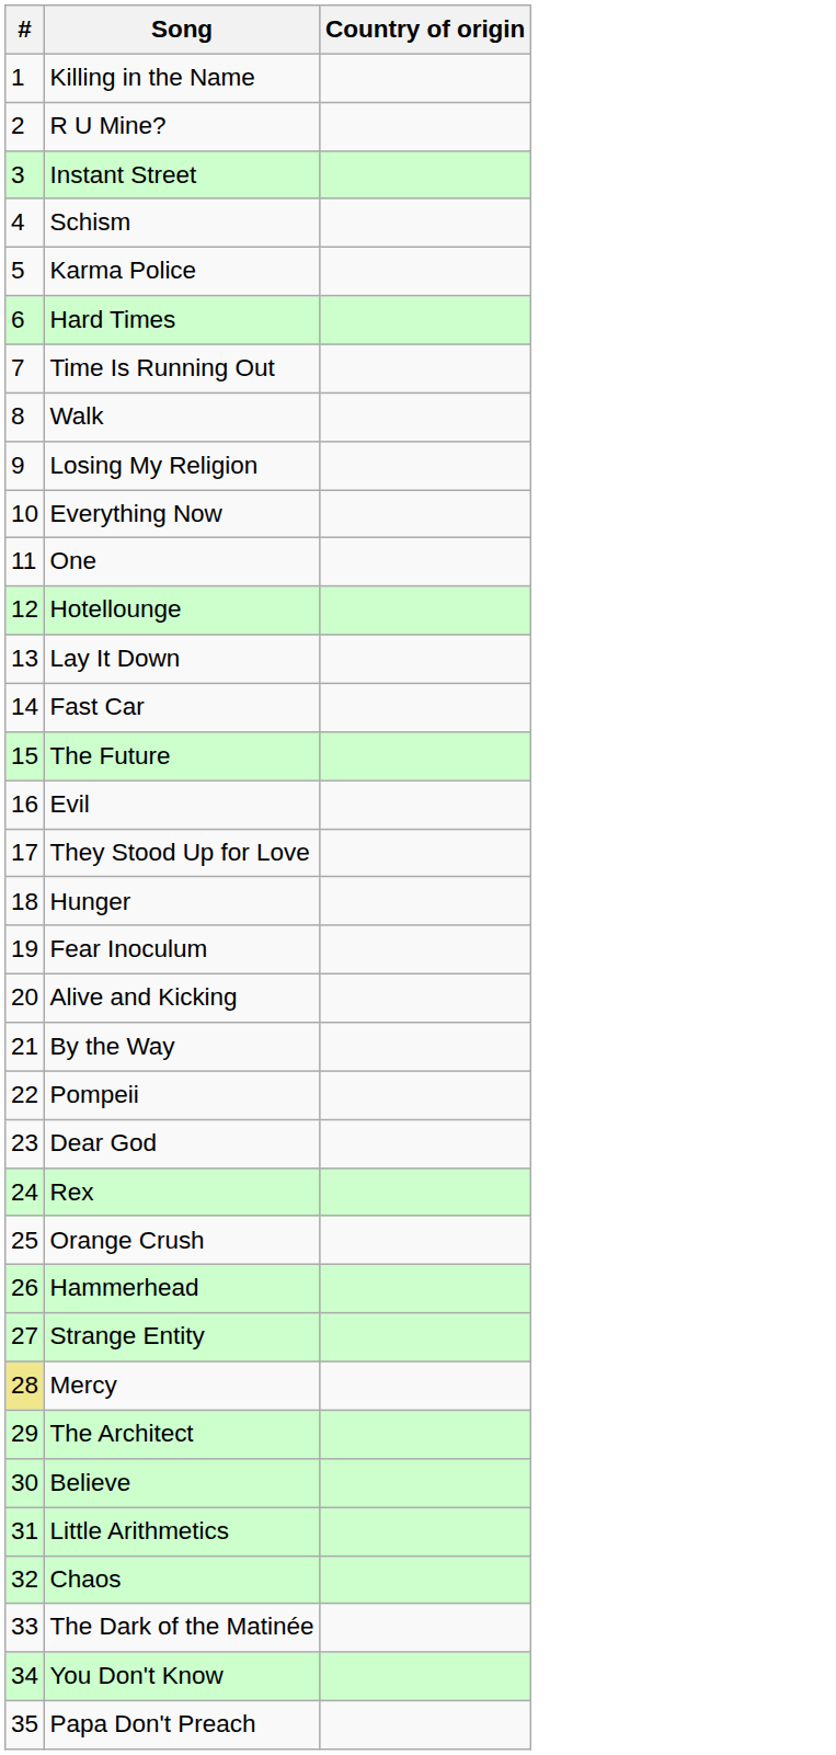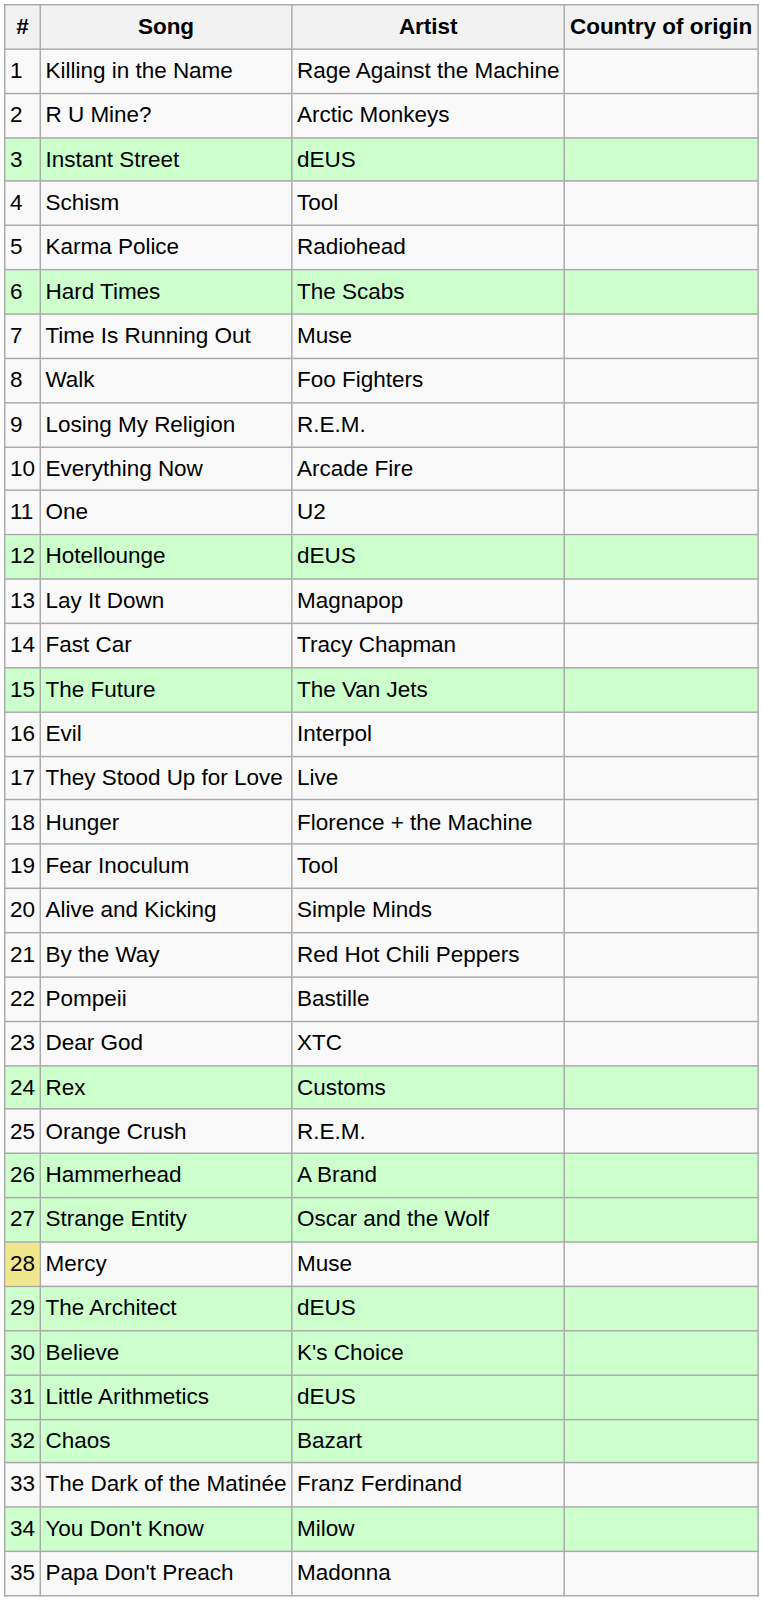+ column: Artist | Rage Against the Machine | Arctic Monkeys | dEUS | Tool | Radiohead | The Scabs | Muse | Foo Fighters | R.E.M. | Arcade Fire | U2 | dEUS | Magnapop | Tracy Chapman | The Van Jets | Interpol | Live | Florence + the Machine | Tool | Simple Minds | Red Hot Chili Peppers | Bastille | XTC | Customs | R.E.M. | A Brand | Oscar and the Wolf | Muse | dEUS | K's Choice | dEUS | Bazart | Franz Ferdinand | Milow | Madonna
